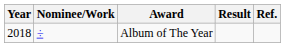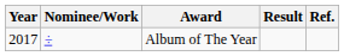Album of The Year | Year: 2018 -> 2017
